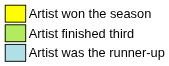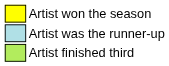rows swapped: Artist was the runner-up <-> Artist finished third
